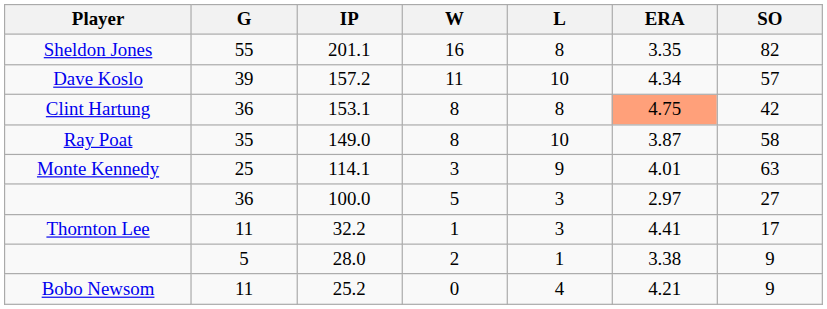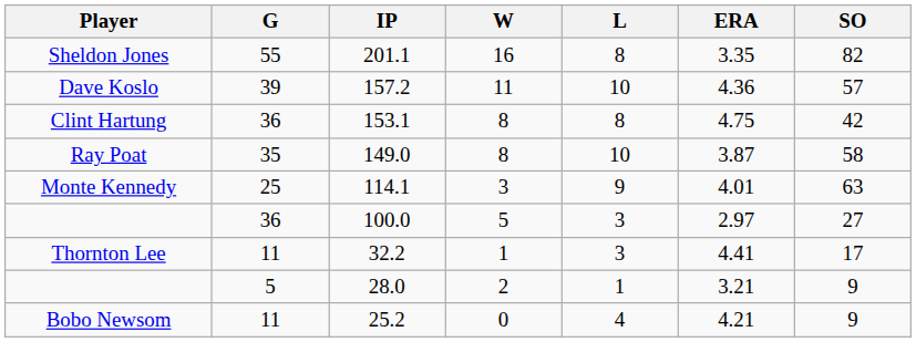157.2 | ERA: 4.34 -> 4.36
153.1 | ERA: lightsalmon background -> no background
28.0 | ERA: 3.38 -> 3.21
